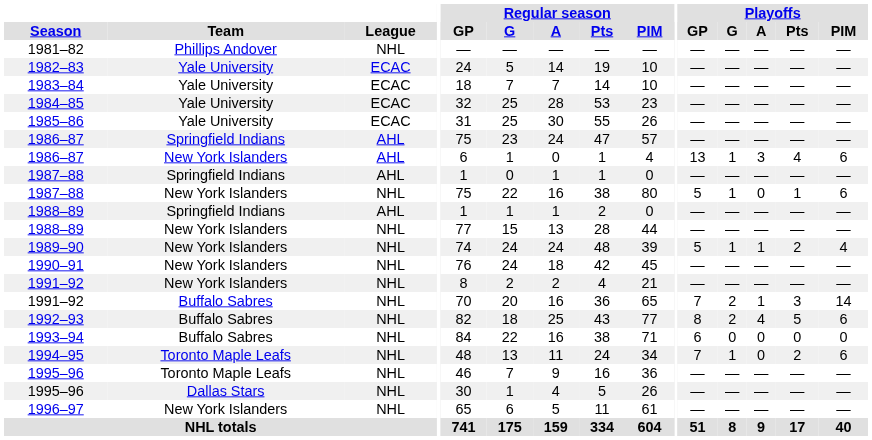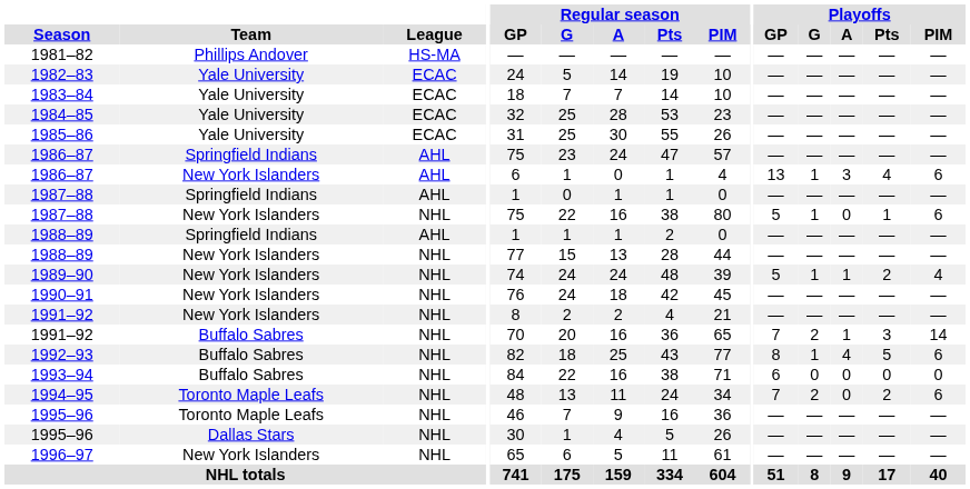1981–82 | League: NHL -> HS-MA
1992–93 | Playoffs / G: 2 -> 1
1994–95 | Playoffs / G: 1 -> 2
